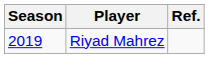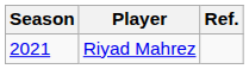Riyad Mahrez | Season: 2019 -> 2021
